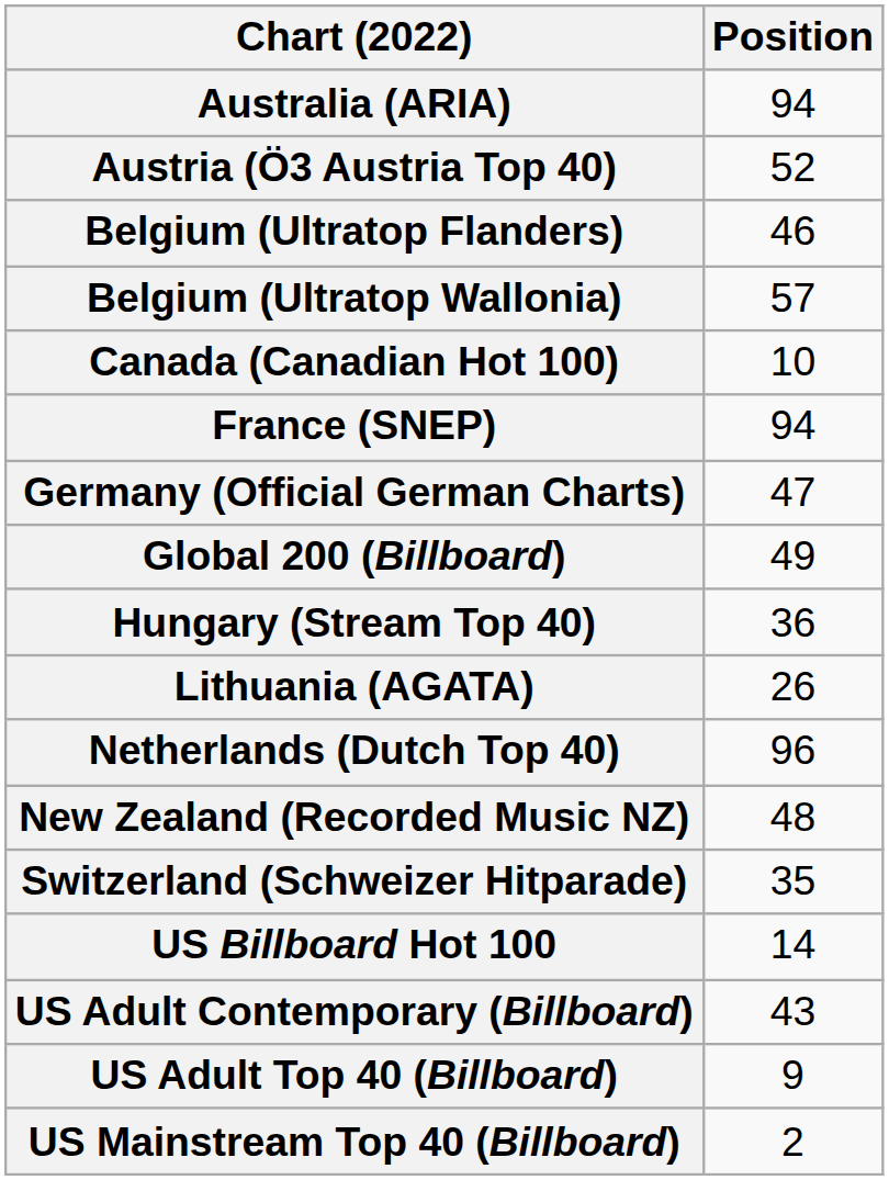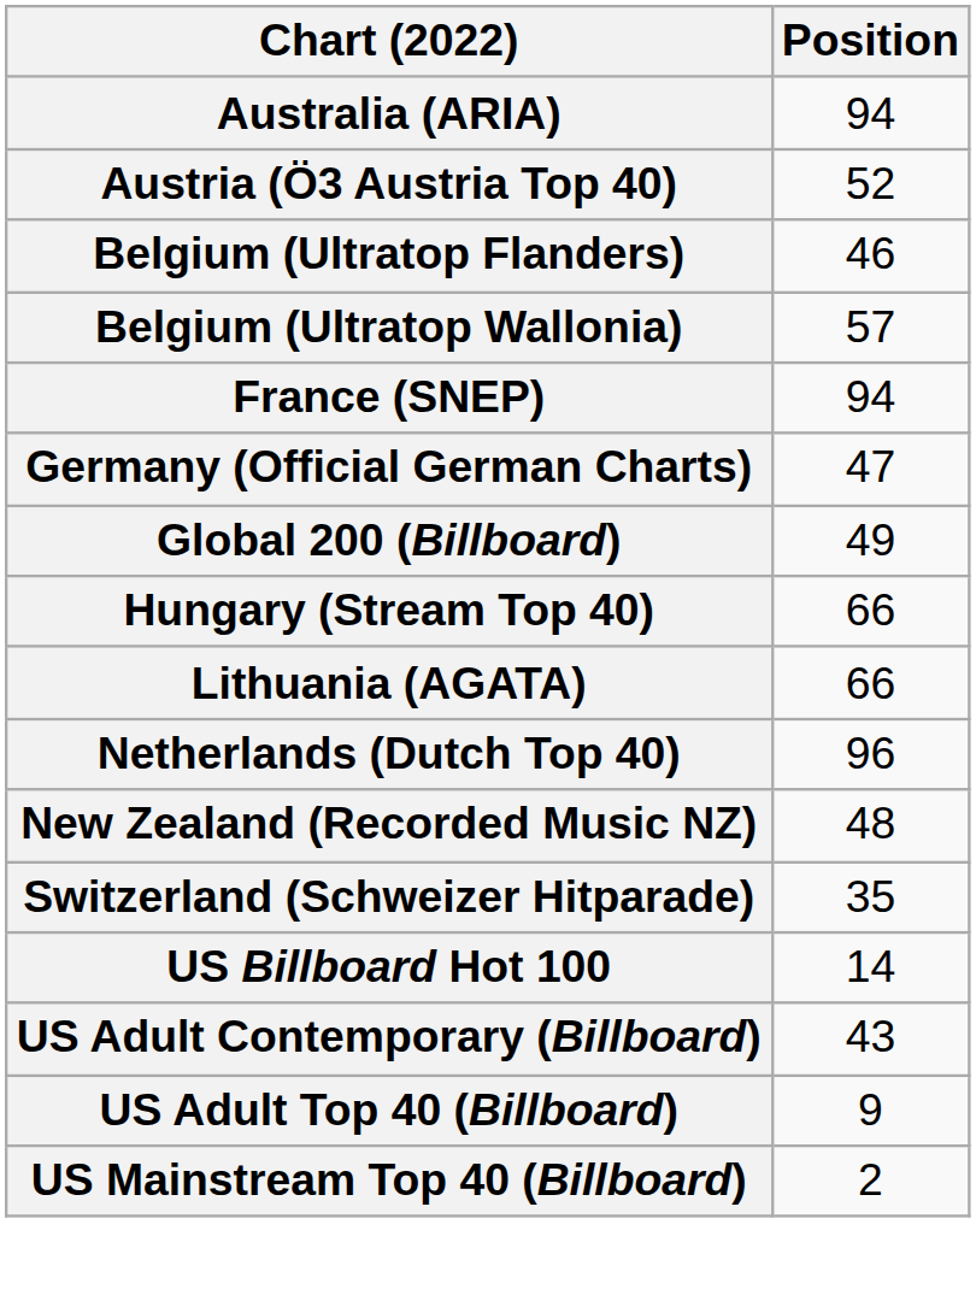- row: Canada (Canadian Hot 100) | 10
Hungary (Stream Top 40) | Position: 36 -> 66
Lithuania (AGATA) | Position: 26 -> 66
